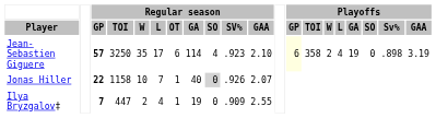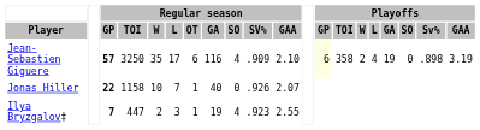Jean-Sebastien Giguere | Regular season / GA: 114 -> 116
Jean-Sebastien Giguere | Regular season / SV%: .923 -> .909
Jonas Hiller | Regular season / SO: lightgrey background -> no background
Ilya Bryzgalov‡ | Regular season / L: 4 -> 3
Ilya Bryzgalov‡ | Regular season / SO: 0 -> 4
Ilya Bryzgalov‡ | Regular season / SV%: .909 -> .923
